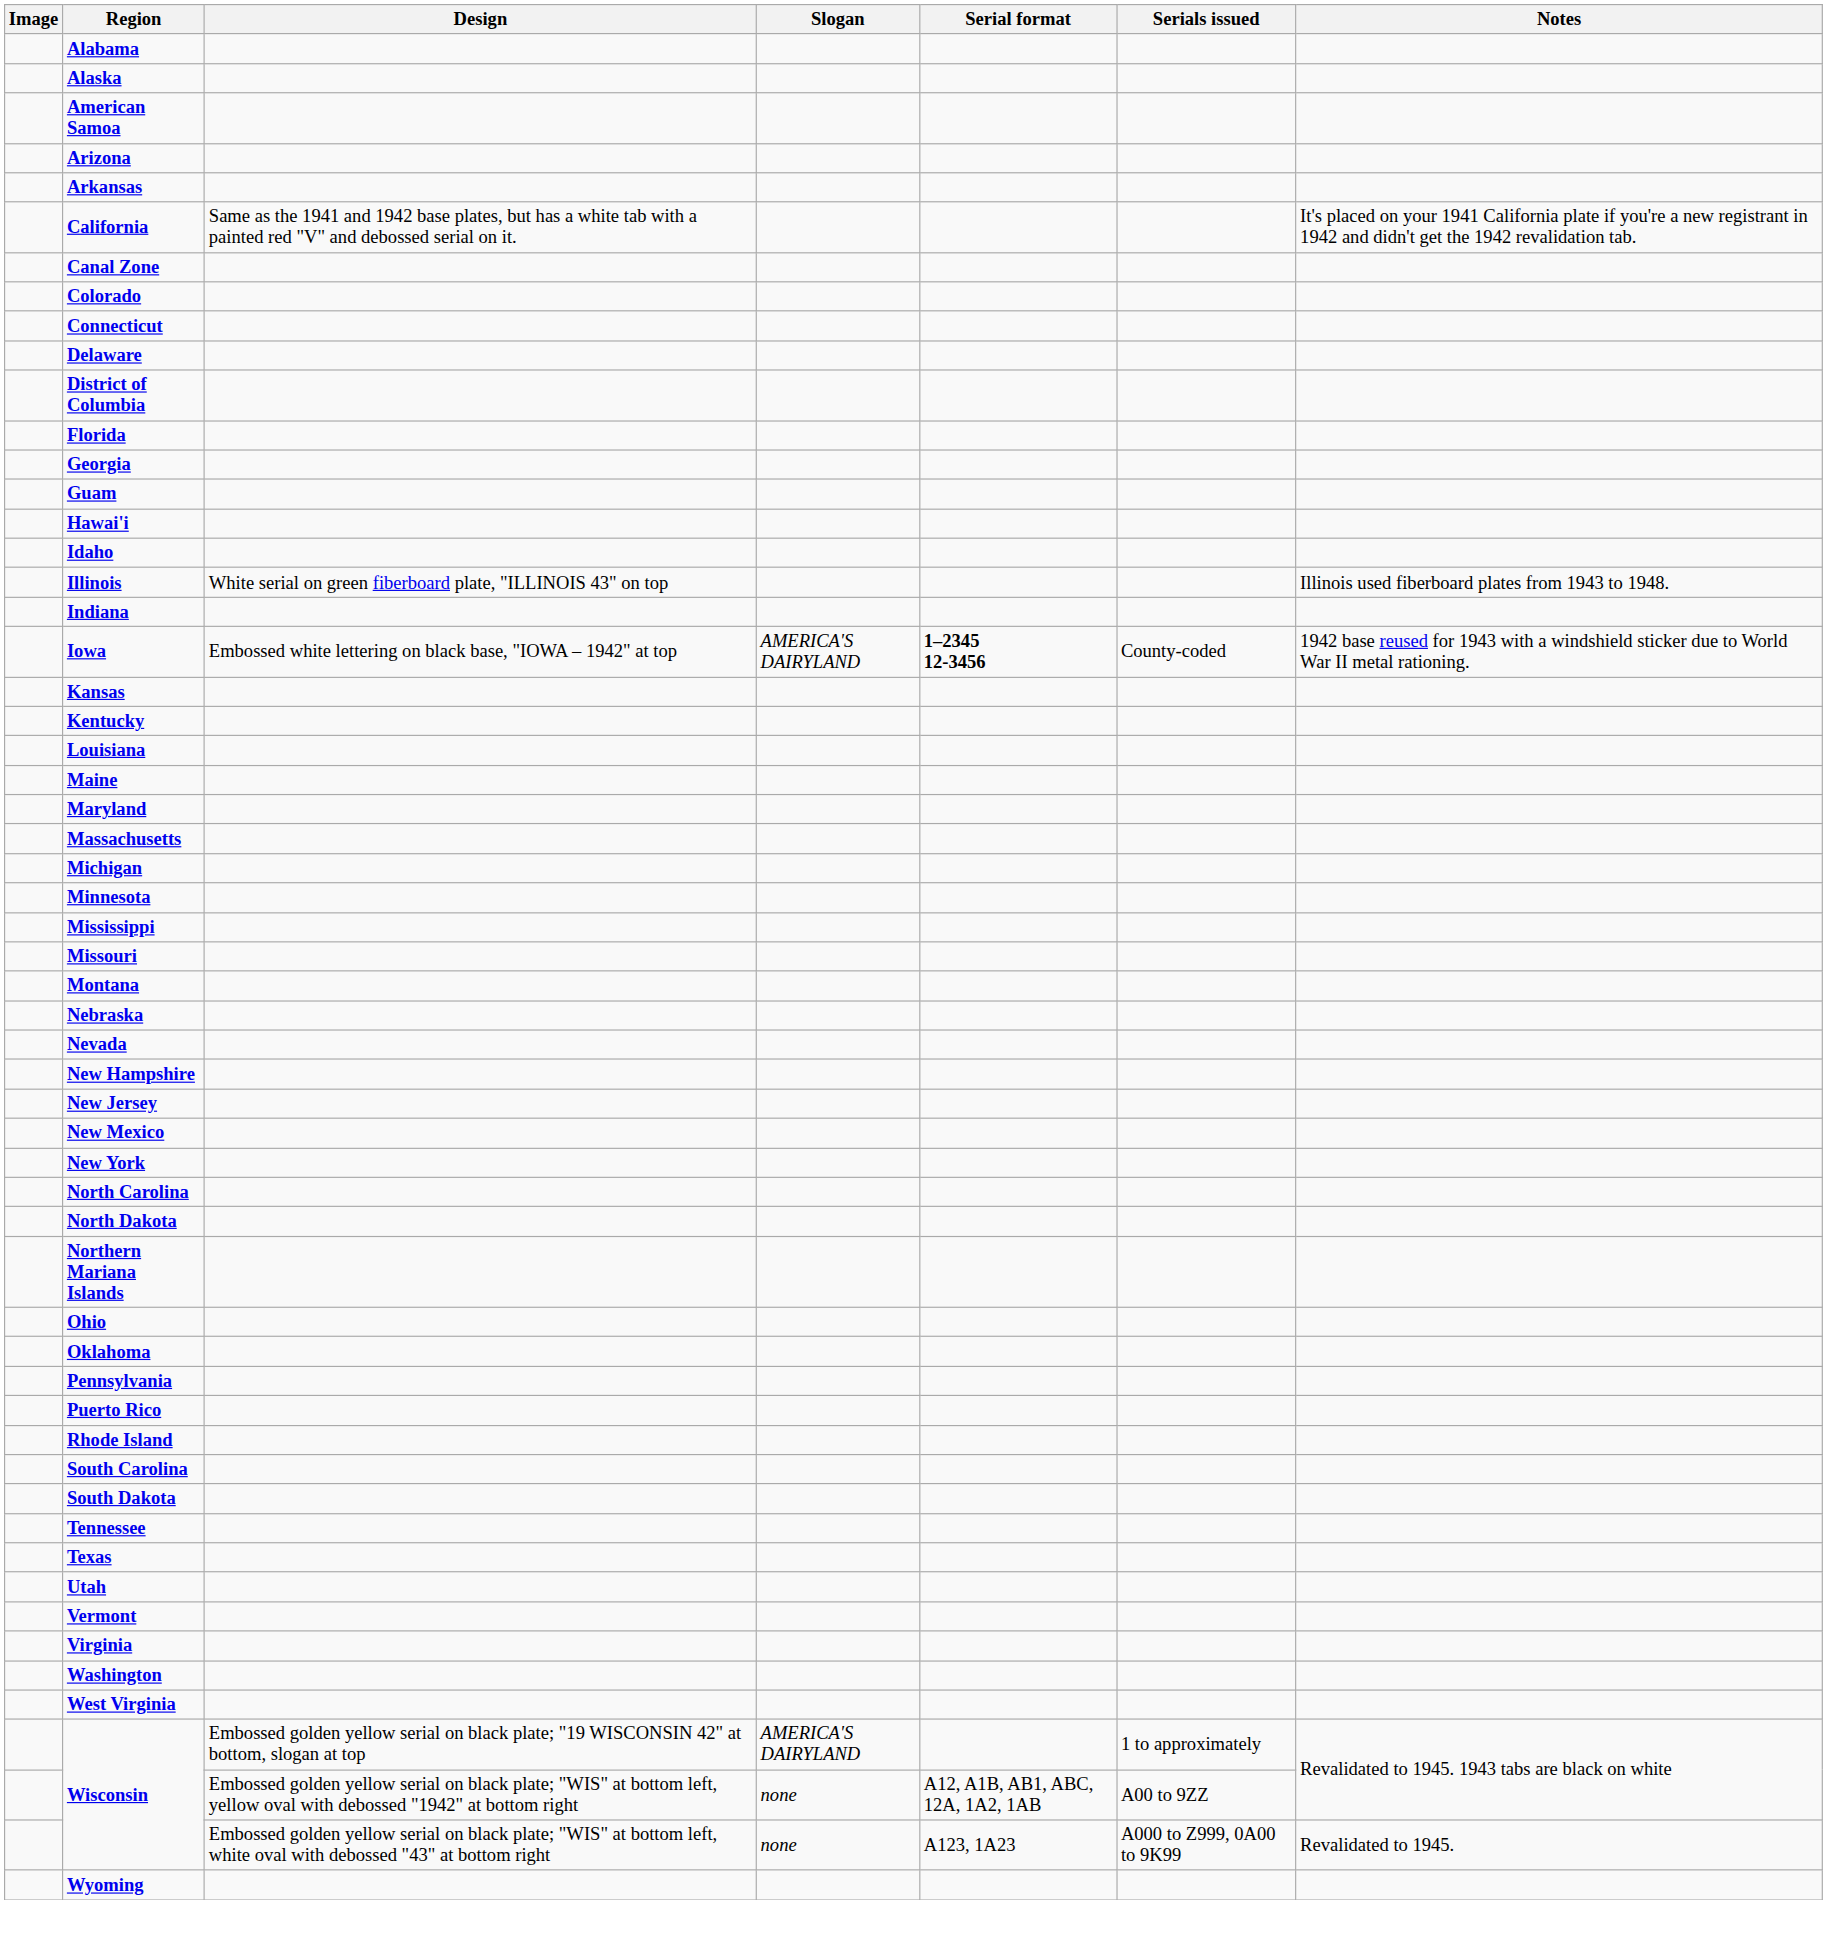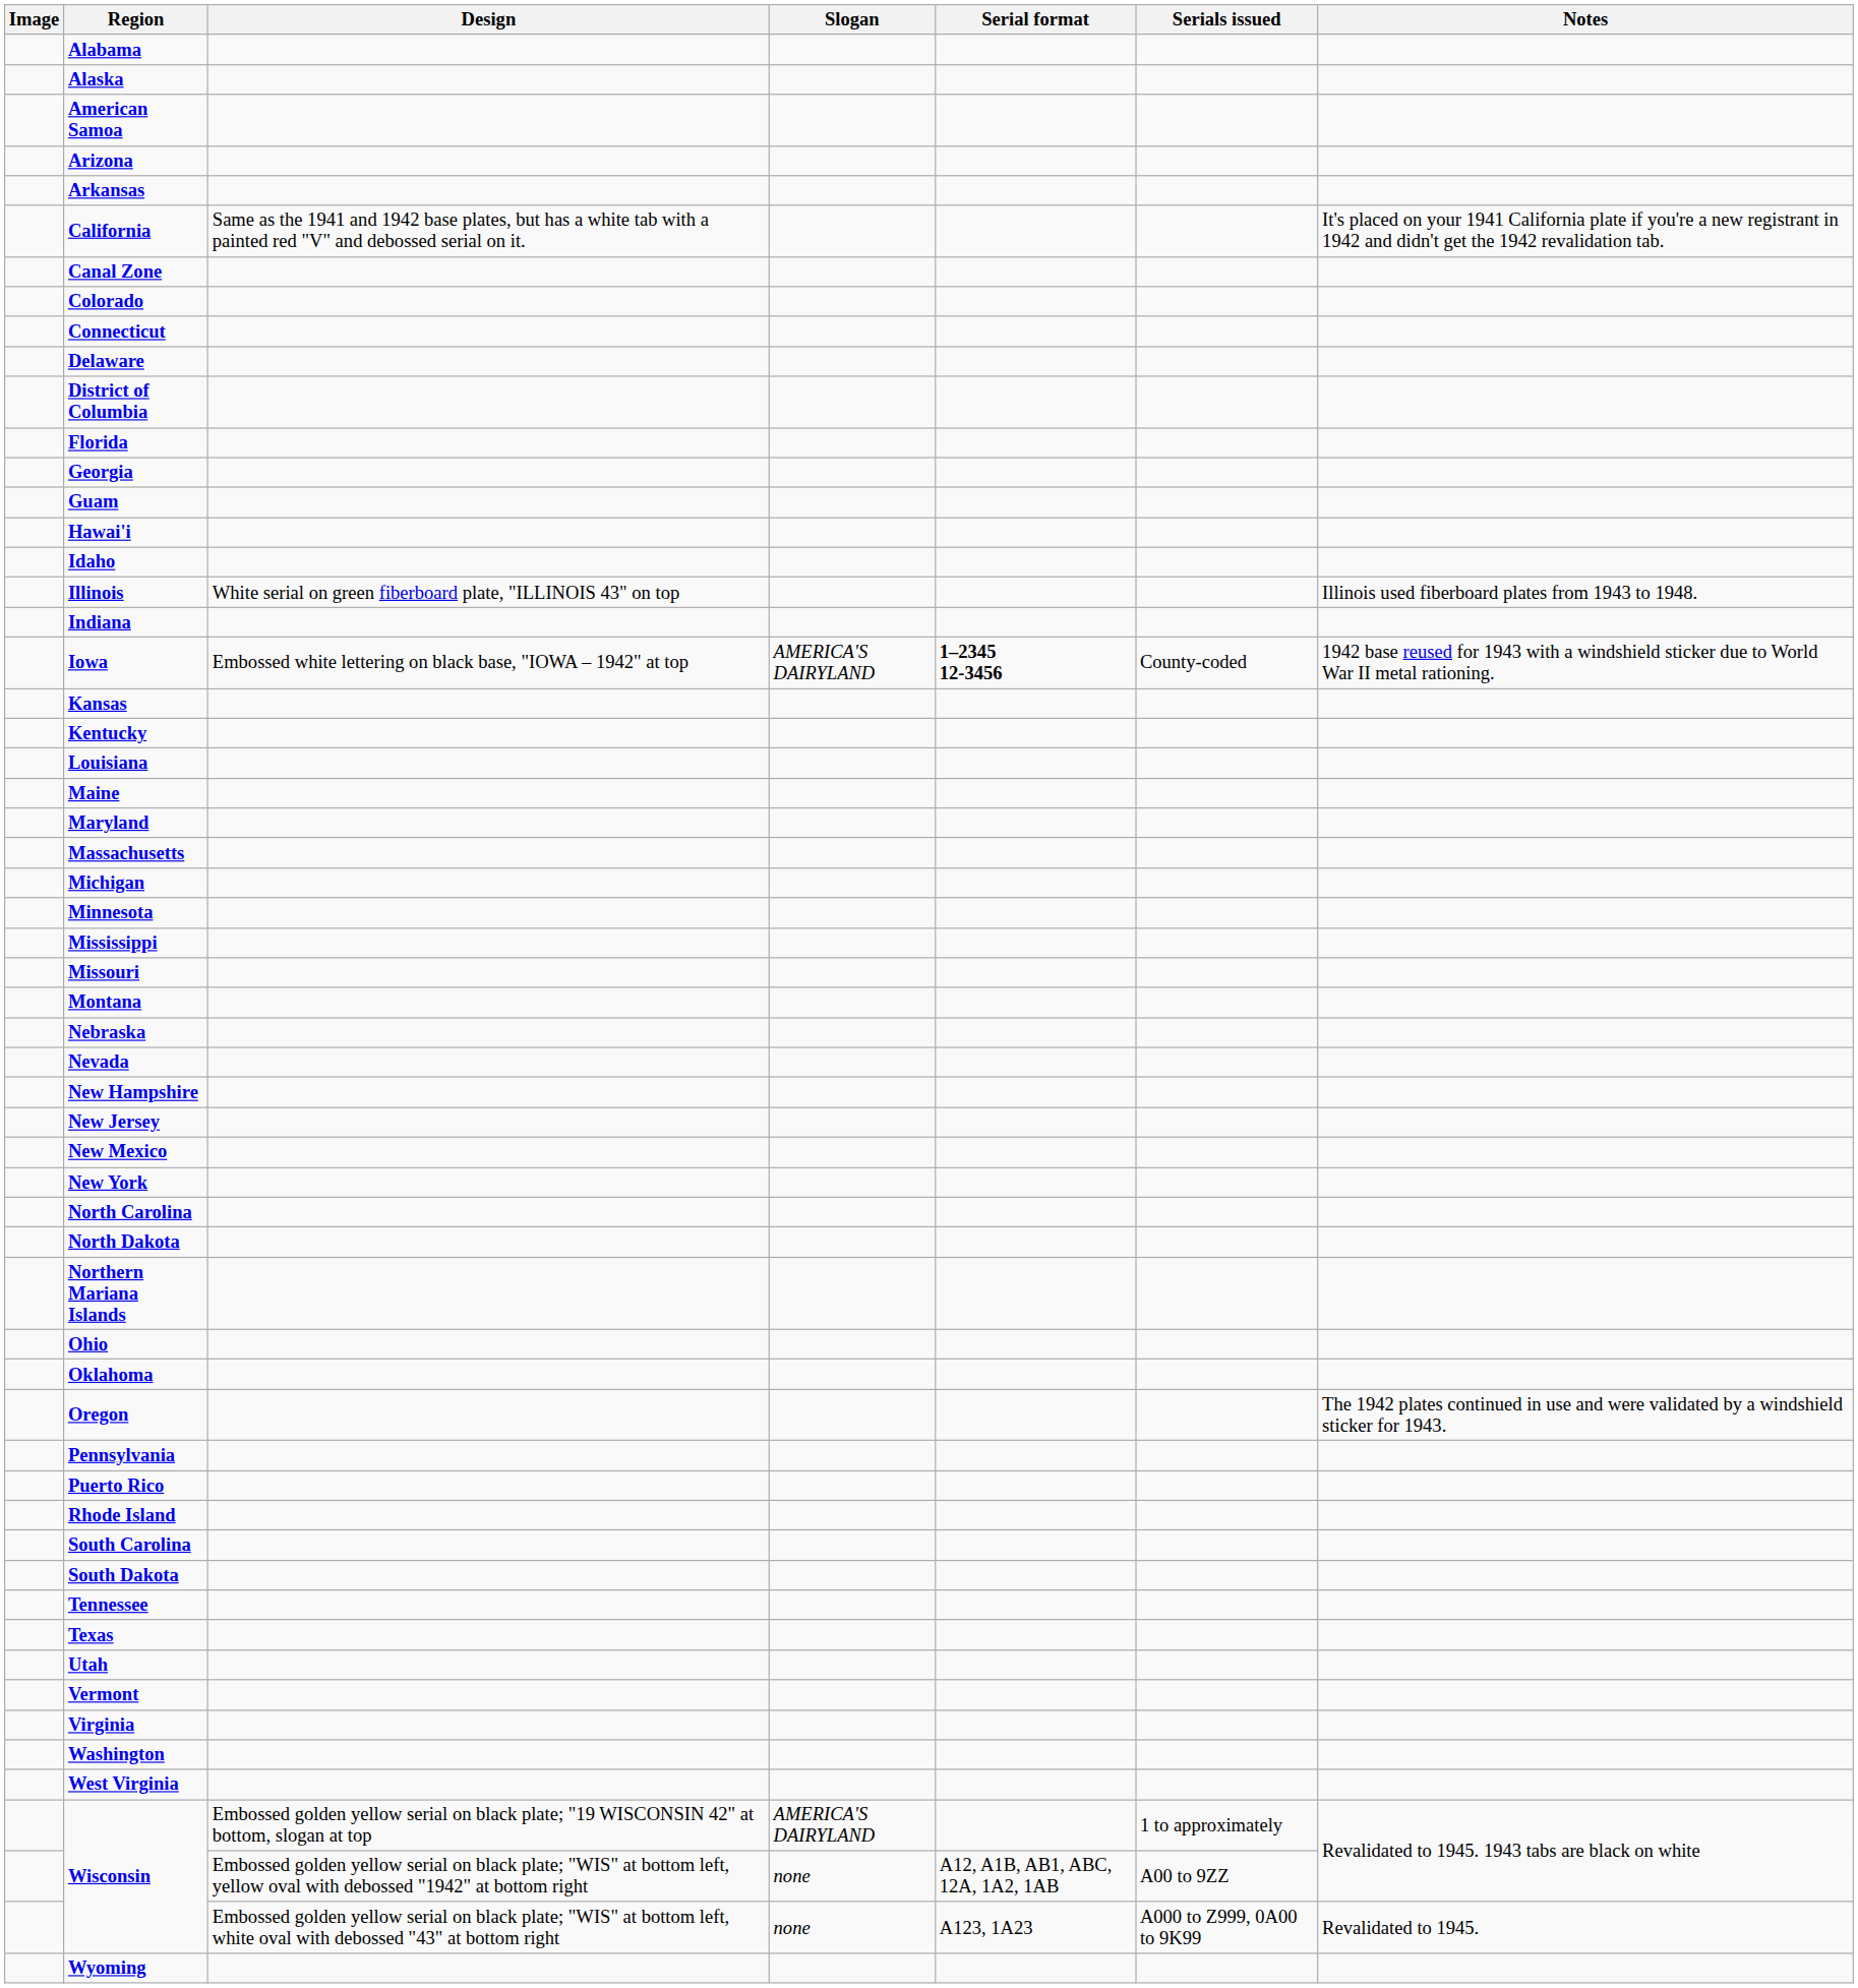+ row: Oregon | The 1942 plates continued in use and were validated by a windshield sticker for 1943.
